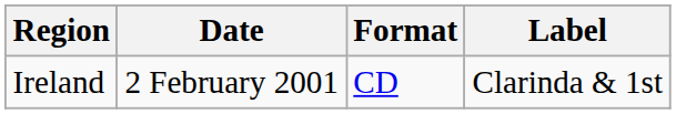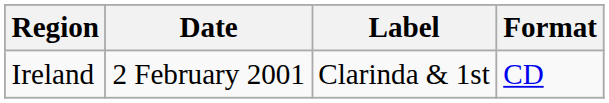columns swapped: Label <-> Format
